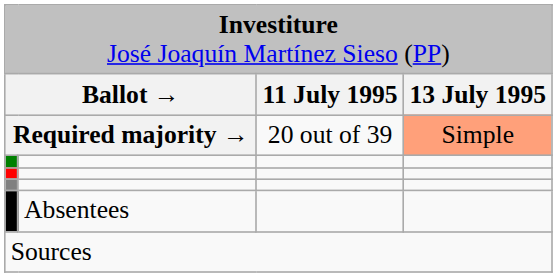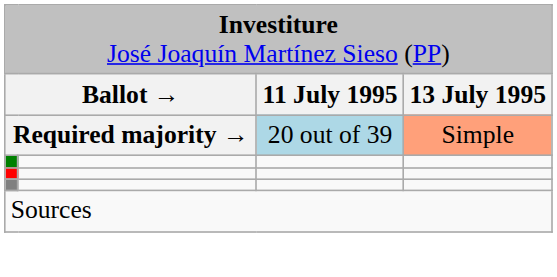Required majority → | column 3: no background -> lightblue background
- row: Absentees
